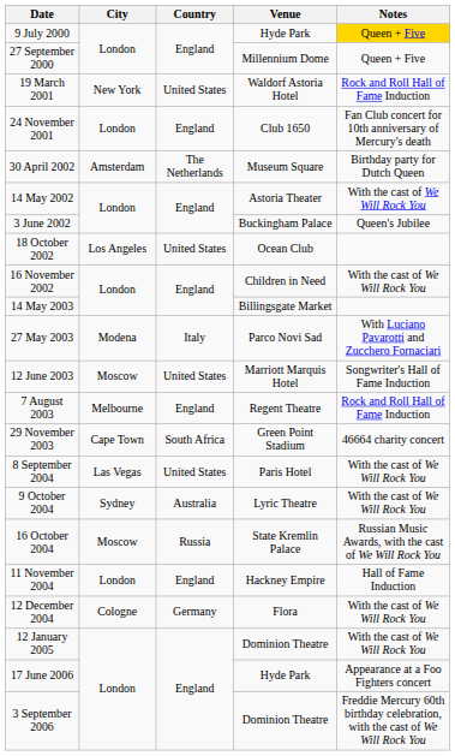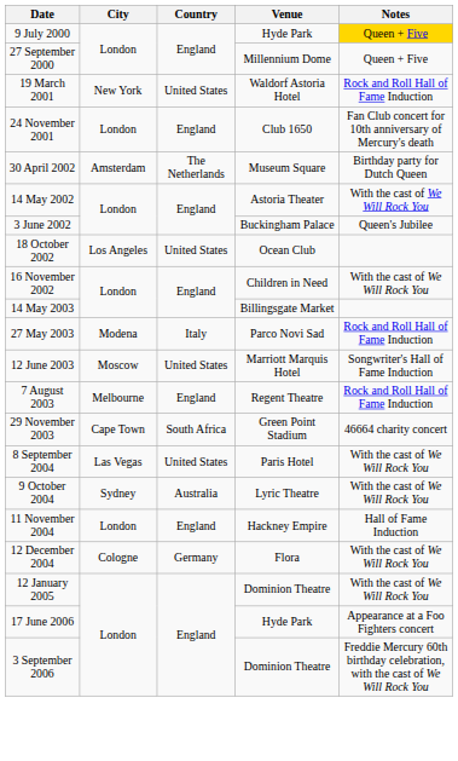27 May 2003 | Notes: With Luciano Pavarotti and Zucchero Fornaciari -> Rock and Roll Hall of Fame Induction
- row: 16 October 2004 | Moscow | Russia | State Kremlin Palace | Russian Music Awards, with the cast of We Will Rock You
